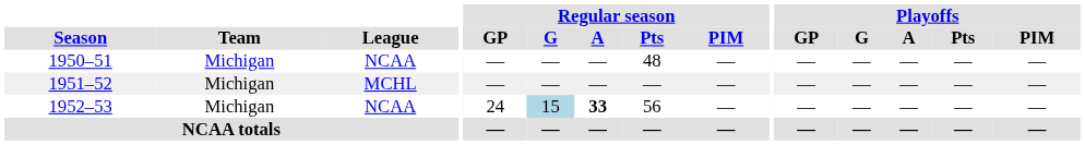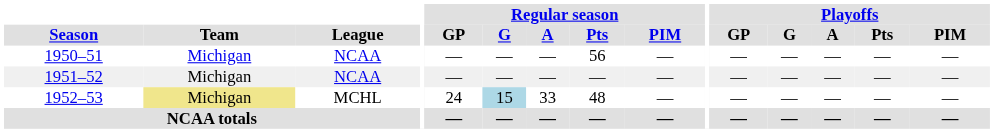1950–51 | Regular season / Pts: 48 -> 56
1951–52 | League: MCHL -> NCAA
1952–53 | Team: no background -> khaki background
1952–53 | League: NCAA -> MCHL
1952–53 | Regular season / A: bold -> normal
1952–53 | Regular season / Pts: 56 -> 48
